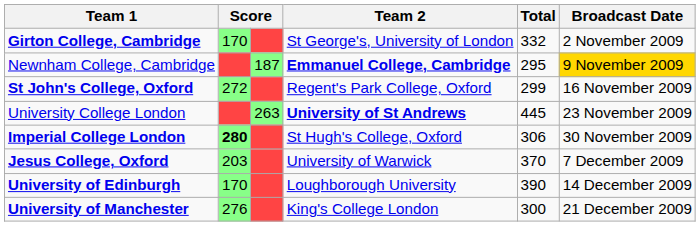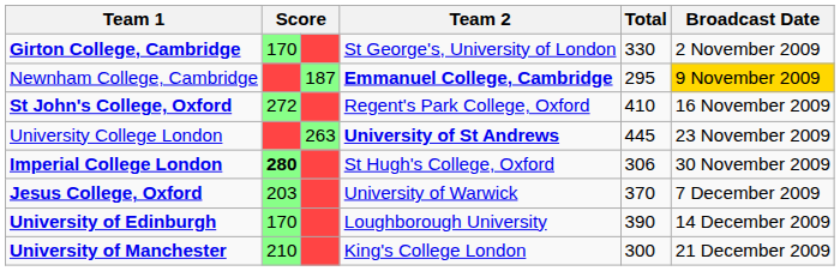Girton College, Cambridge | Total: 332 -> 330
St John's College, Oxford | Total: 299 -> 410
University of Manchester | column 2: 276 -> 210
